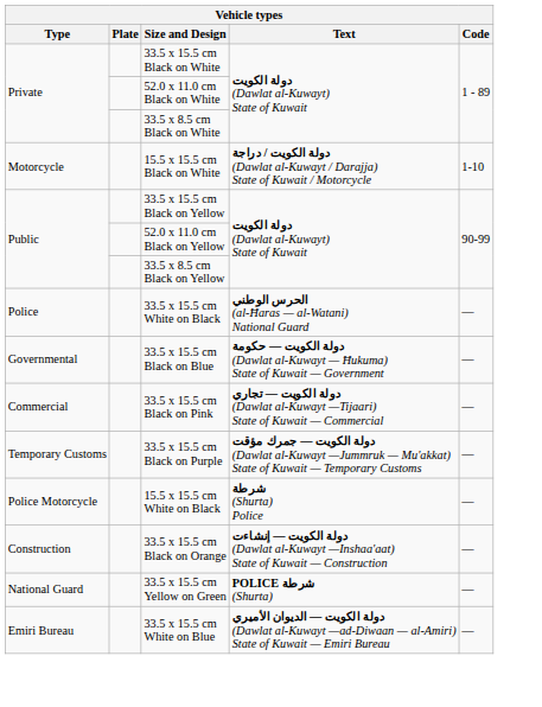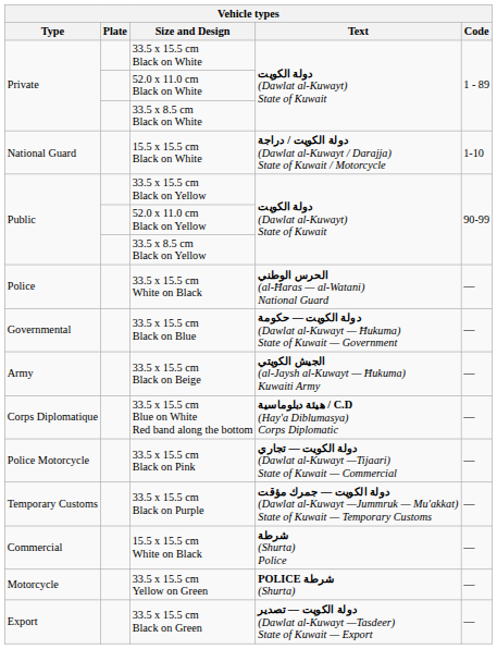15.5 x 15.5 cm Black on White | Type: Motorcycle -> National Guard
+ row: Army | 33.5 x 15.5 cm Black on Beige | الجيش الكويتي (al-Jaysh al-Kuwayt — Ħukuma) Kuwaiti Army | —
+ row: Corps Diplomatique | 33.5 x 15.5 cm Blue on White Red band along the bottom | هيئة دبلوماسية / C.D (Hay'a Diblumasya) Corps Diplomatic | —
33.5 x 15.5 cm Black on Pink | Type: Commercial -> Police Motorcycle
15.5 x 15.5 cm White on Black | Type: Police Motorcycle -> Commercial
- row: Construction | 33.5 x 15.5 cm Black on Orange | دولة الكويت — إنشاءت (Dawlat al-Kuwayt —Inshaa'aat) State of Kuwait — Construction | —
33.5 x 15.5 cm Yellow on Green | Type: National Guard -> Motorcycle
- row: Emiri Bureau | 33.5 x 15.5 cm White on Blue | دولة الكويت — الديوان الأميري (Dawlat al-Kuwayt —ad-Diwaan — al-Amiri) State of Kuwait — Emiri Bureau | —
+ row: Export | 33.5 x 15.5 cm Black on Green | دولة الكويت — تصدير (Dawlat al-Kuwayt —Tasdeer) State of Kuwait — Export | —
